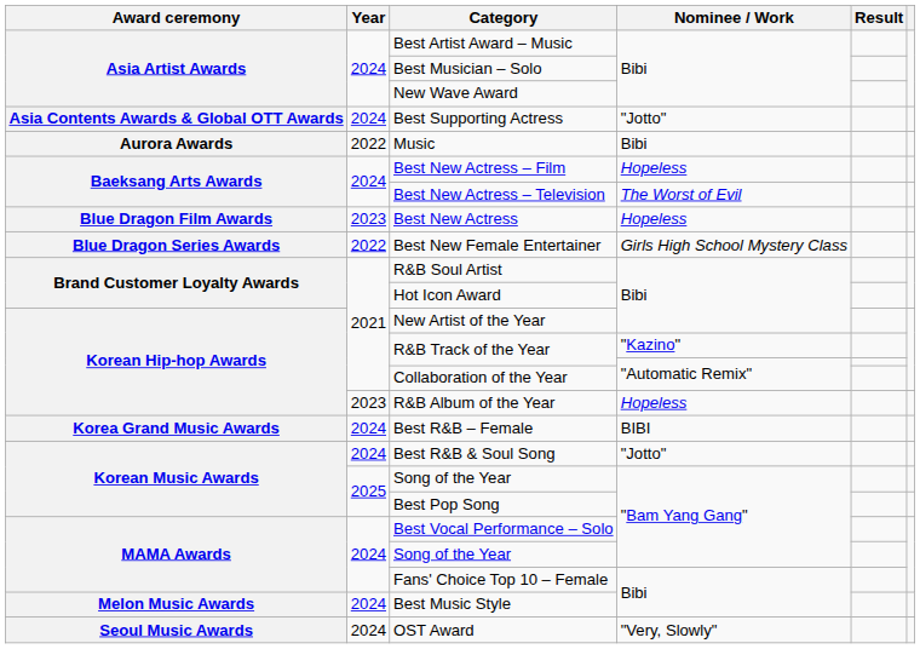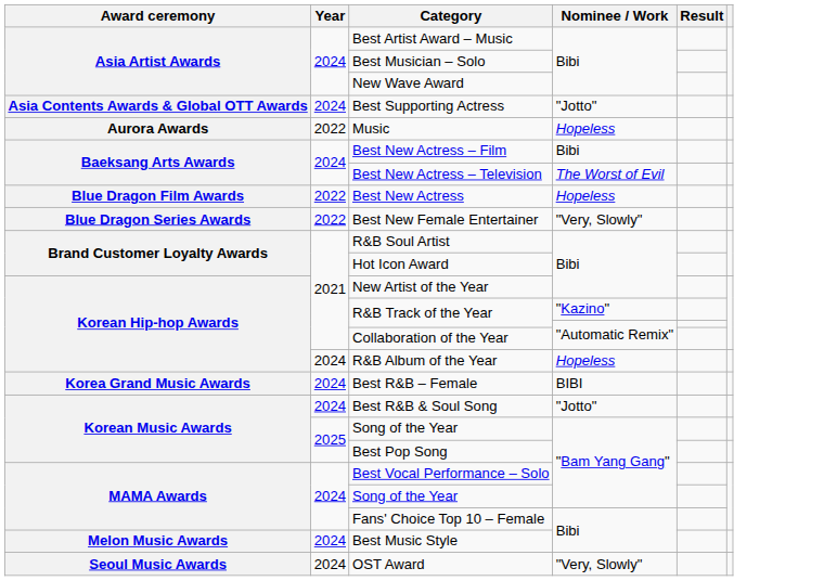Music | Nominee / Work: Bibi -> Hopeless
Best New Actress – Film | Nominee / Work: Hopeless -> Bibi
Best New Actress | Year: 2023 -> 2022
Best New Female Entertainer | Nominee / Work: Girls High School Mystery Class -> "Very, Slowly"
R&B Album of the Year | Year: 2023 -> 2024
